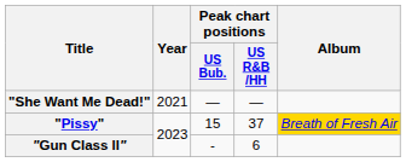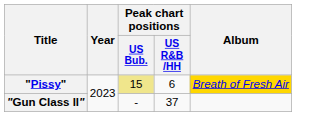- row: "She Want Me Dead!" | 2021 | — | —
"Pissy" | Peak chart positions / US Bub.: no background -> khaki background
"Pissy" | Peak chart positions / US R&B /HH: 37 -> 6
"Gun Class ll" | Peak chart positions / US R&B /HH: 6 -> 37
